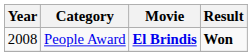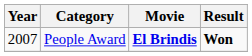People Award | Year: 2008 -> 2007
